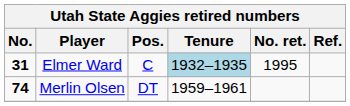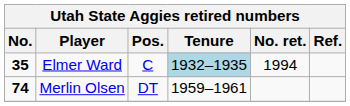Elmer Ward | No.: 31 -> 35
Elmer Ward | No. ret.: 1995 -> 1994
